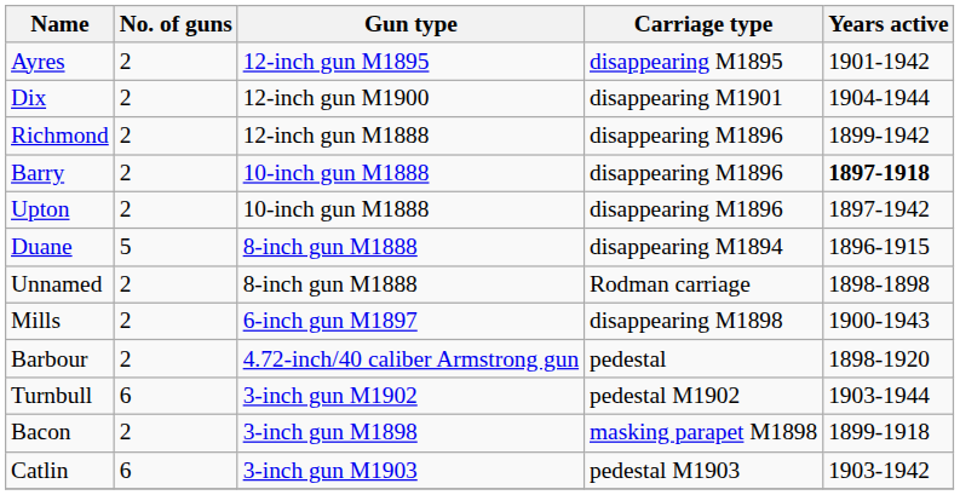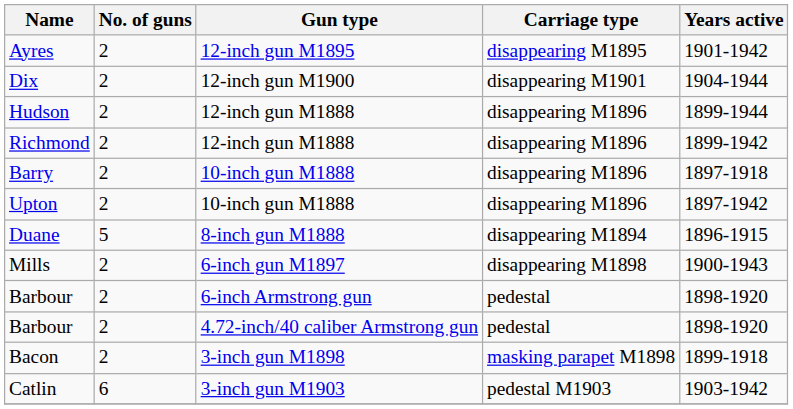+ row: Hudson | 2 | 12-inch gun M1888 | disappearing M1896 | 1899-1944
Barry | Years active: bold -> normal
- row: Unnamed | 2 | 8-inch gun M1888 | Rodman carriage | 1898-1898
+ row: Barbour | 2 | 6-inch Armstrong gun | pedestal | 1898-1920
- row: Turnbull | 6 | 3-inch gun M1902 | pedestal M1902 | 1903-1944
